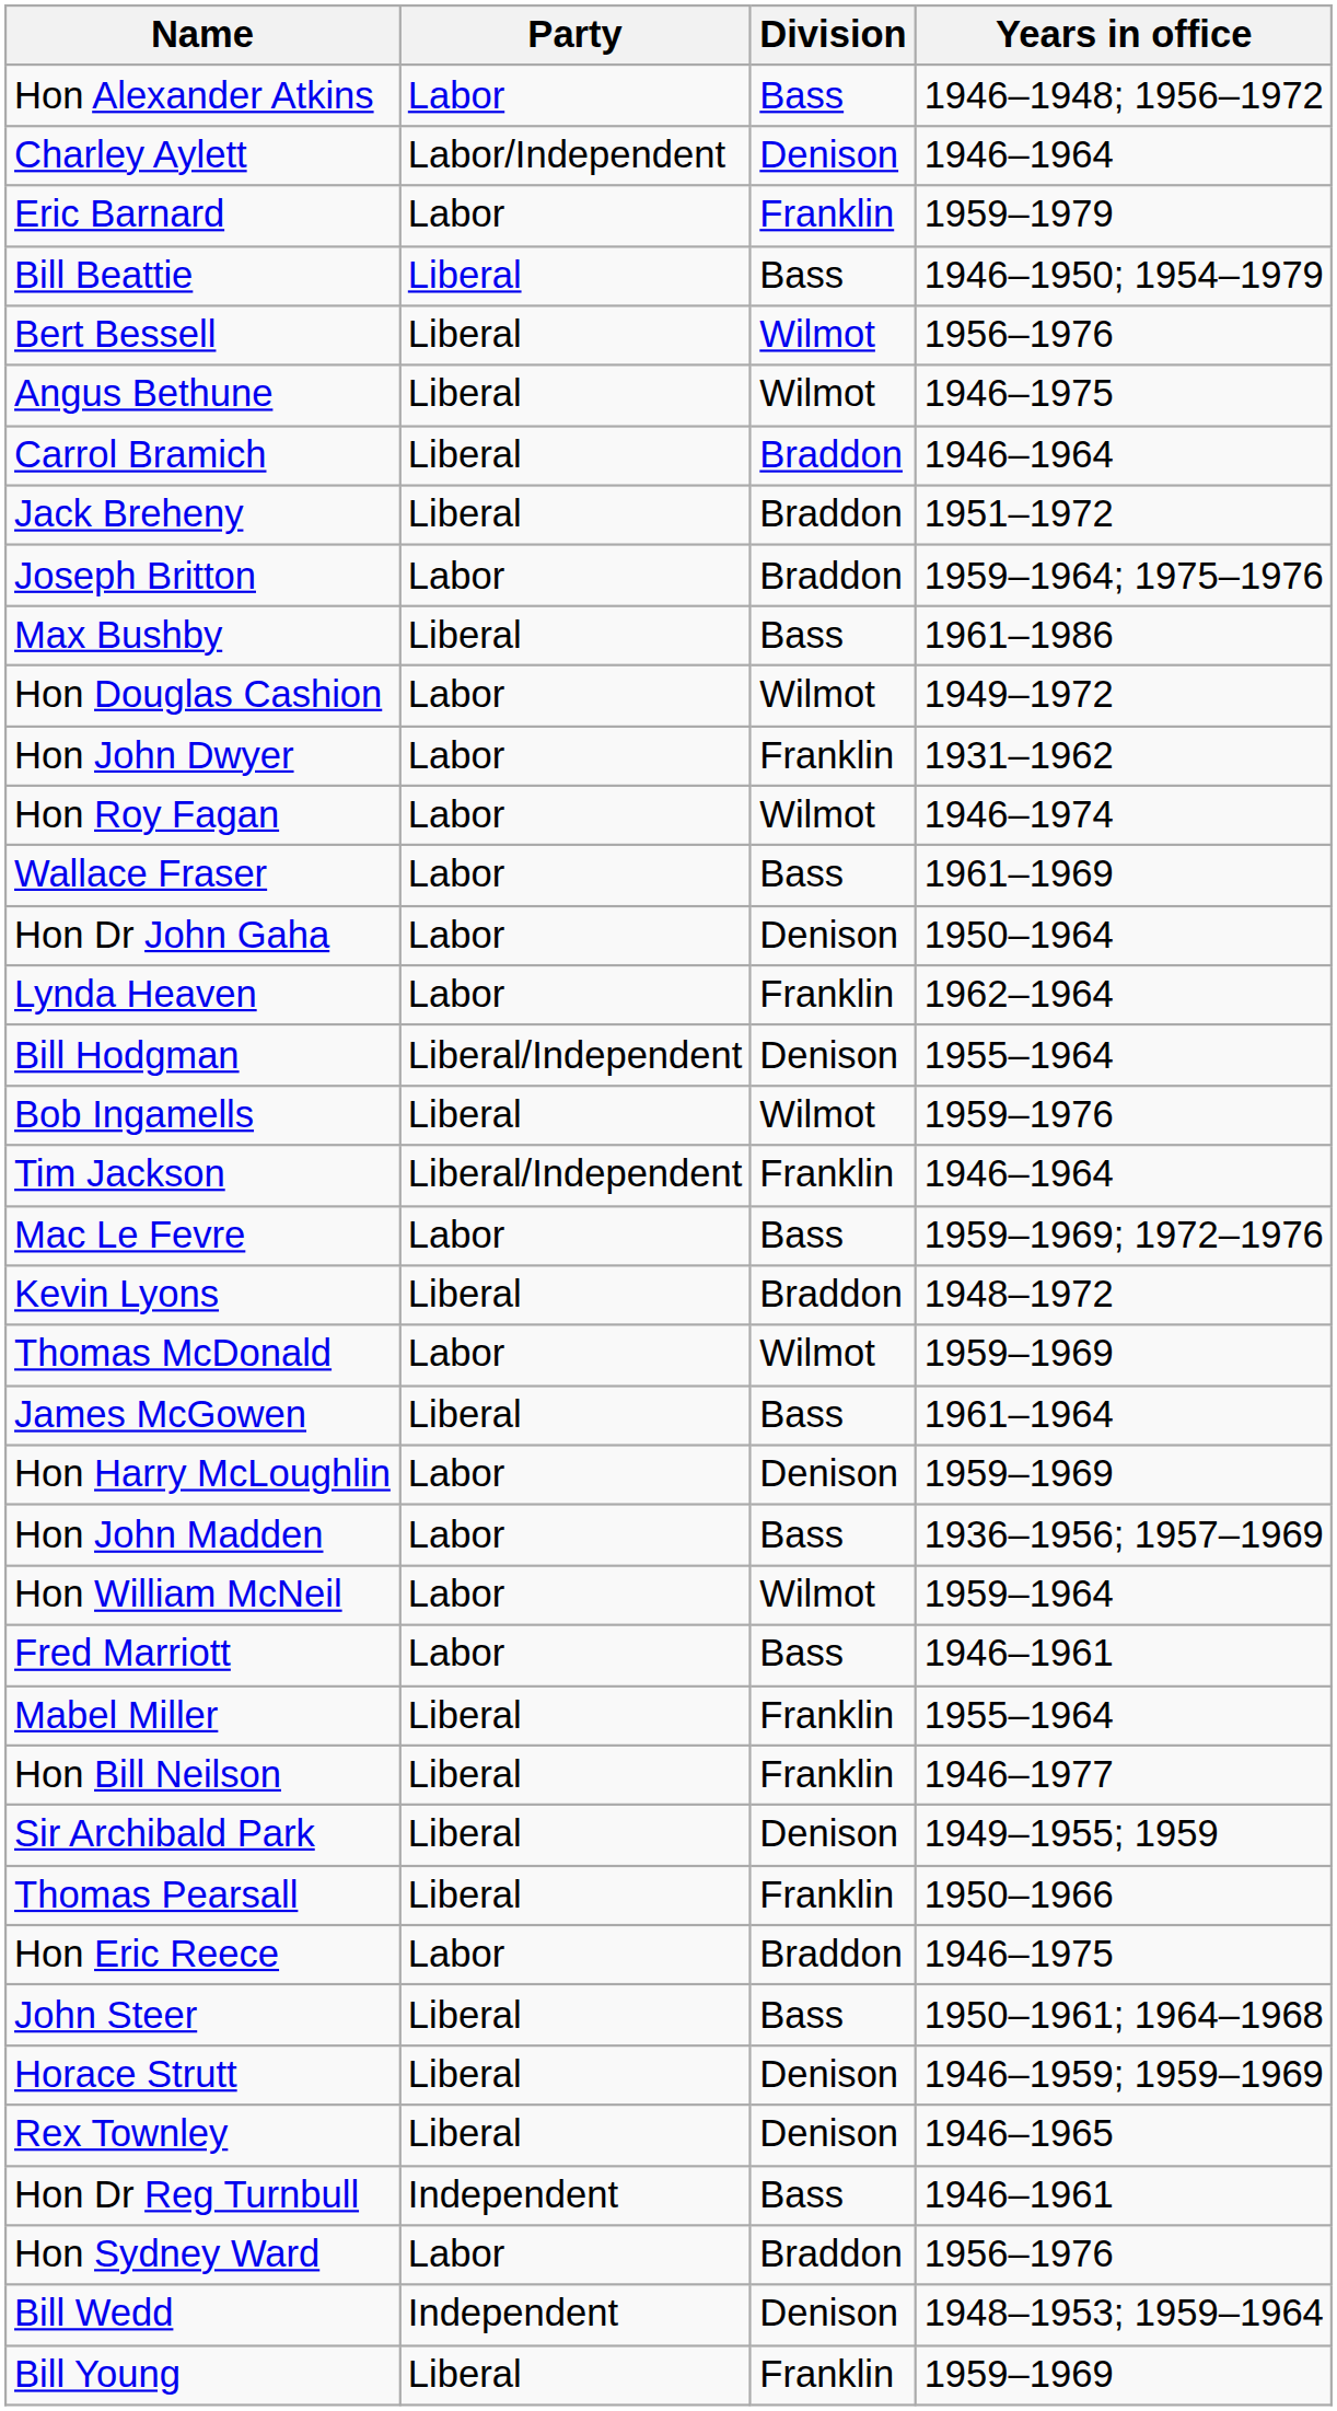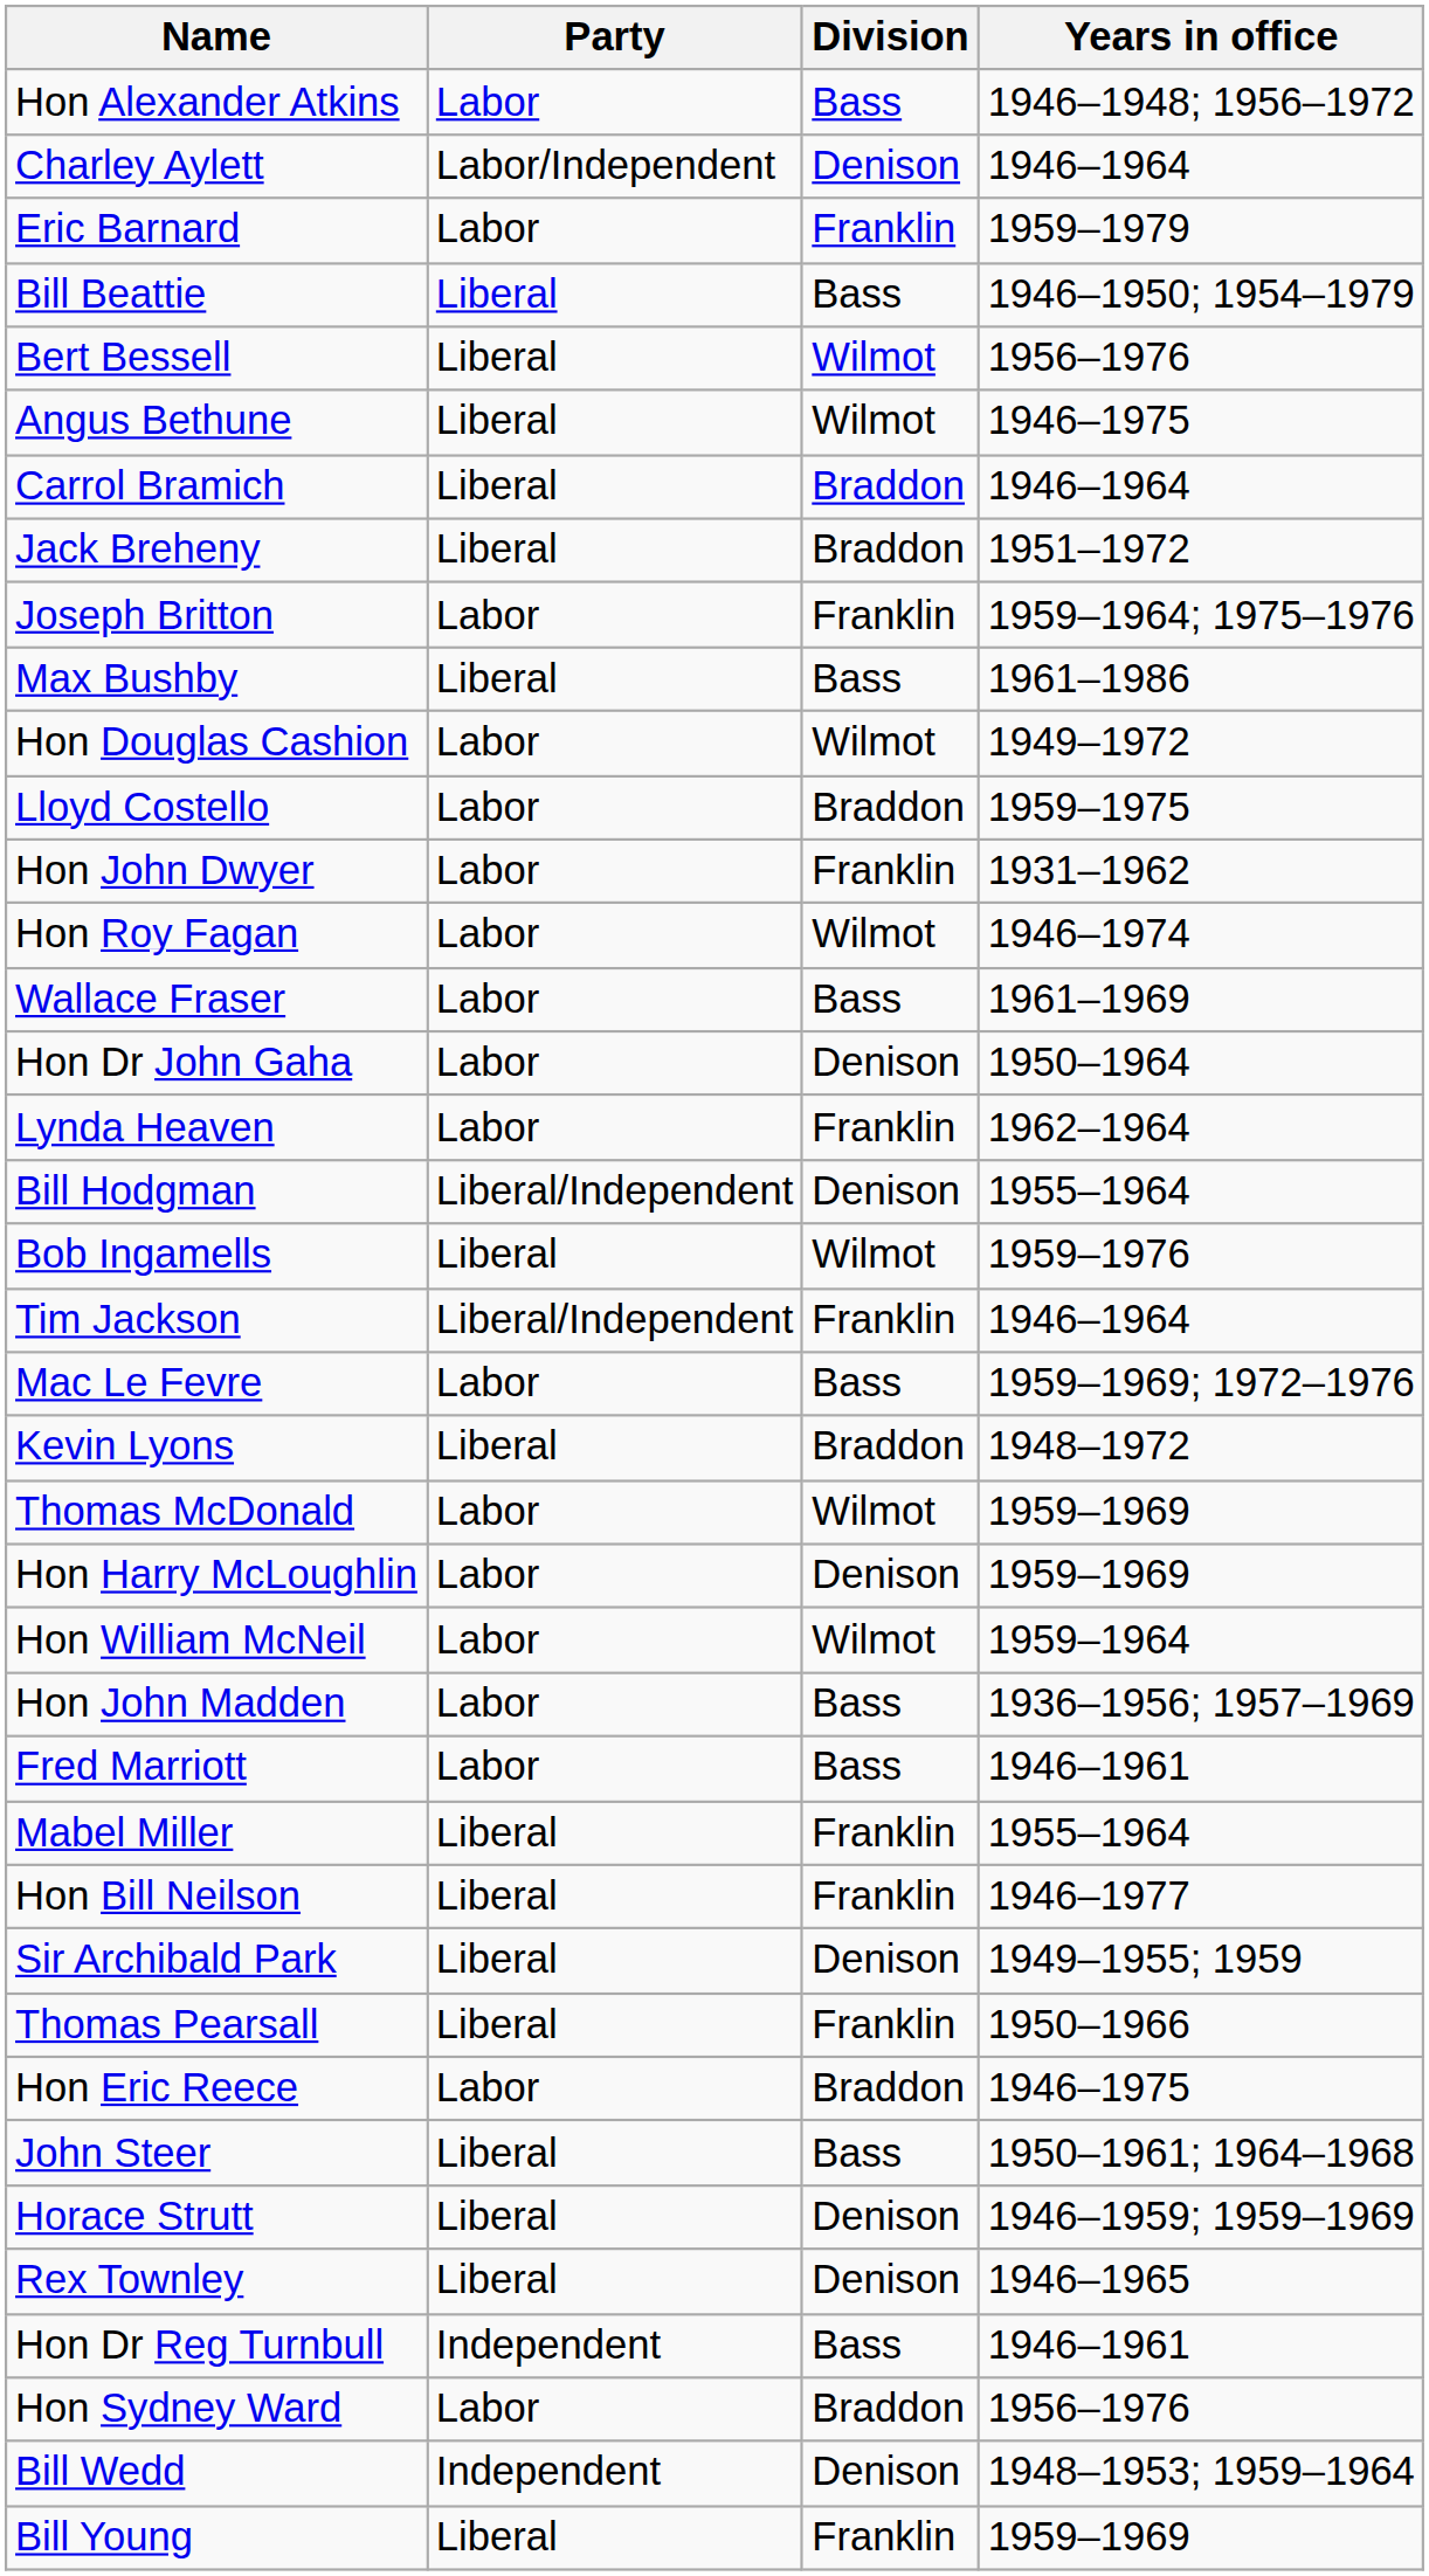Joseph Britton | Division: Braddon -> Franklin
+ row: Lloyd Costello | Labor | Braddon | 1959–1975
- row: James McGowen | Liberal | Bass | 1961–1964
rows swapped: Hon William McNeil <-> Hon John Madden
